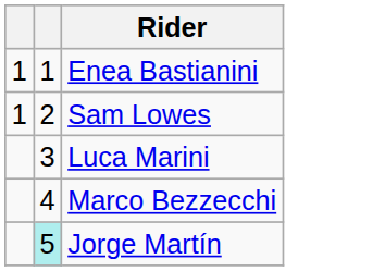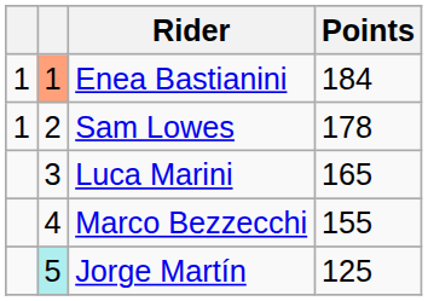+ column: Points | 184 | 178 | 165 | 155 | 125
Enea Bastianini | column 2: no background -> lightsalmon background
